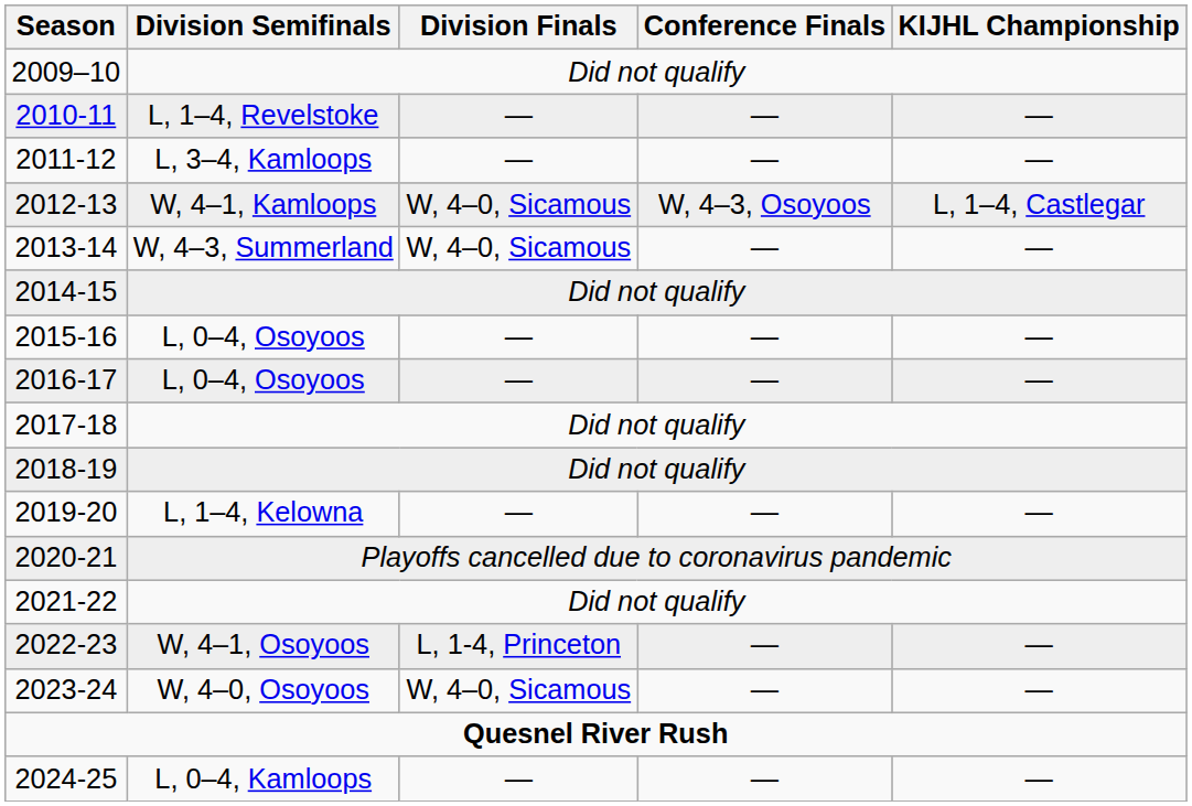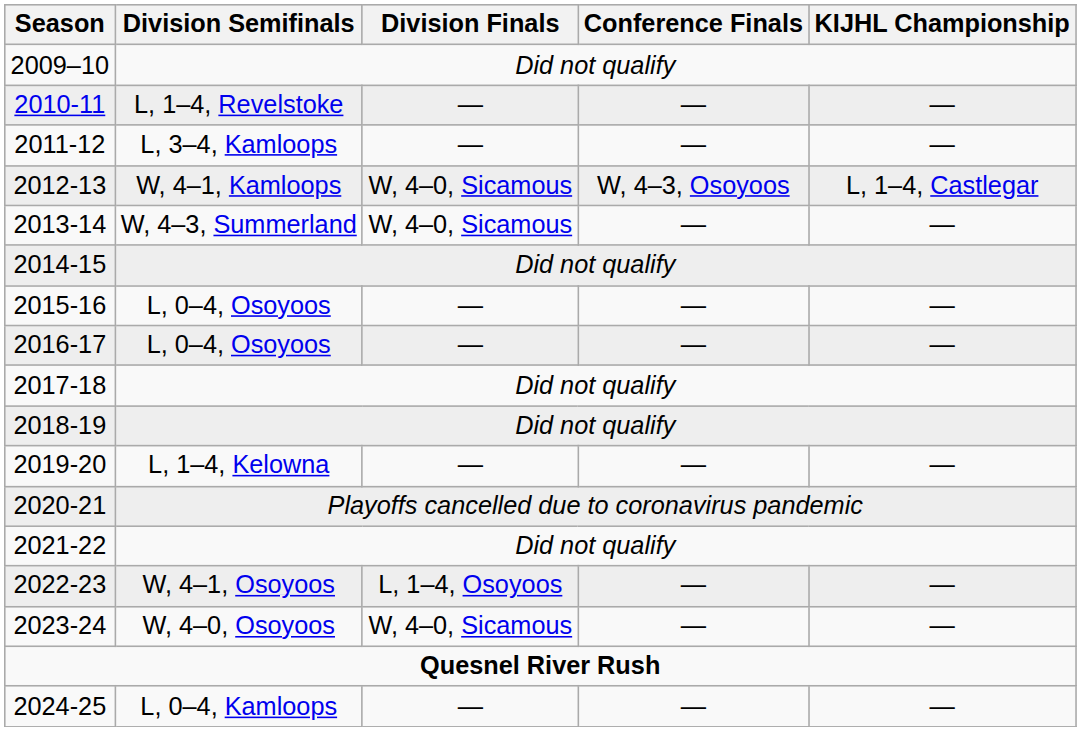2022-23 | Division Finals: L, 1-4, Princeton -> L, 1–4, Osoyoos
